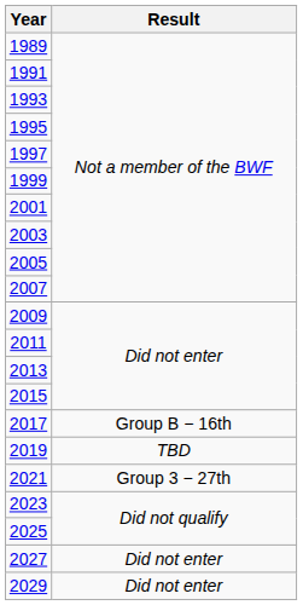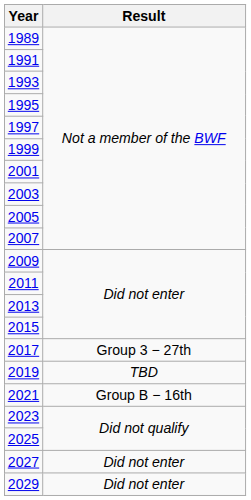2017 | Result: Group B − 16th -> Group 3 − 27th
2021 | Result: Group 3 − 27th -> Group B − 16th
